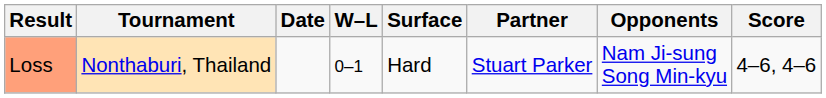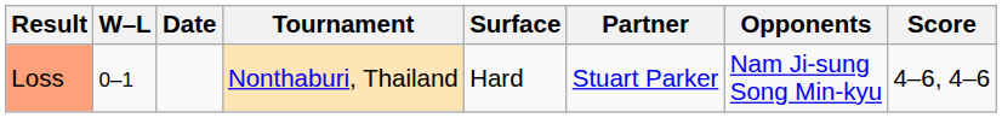columns swapped: W–L <-> Tournament
